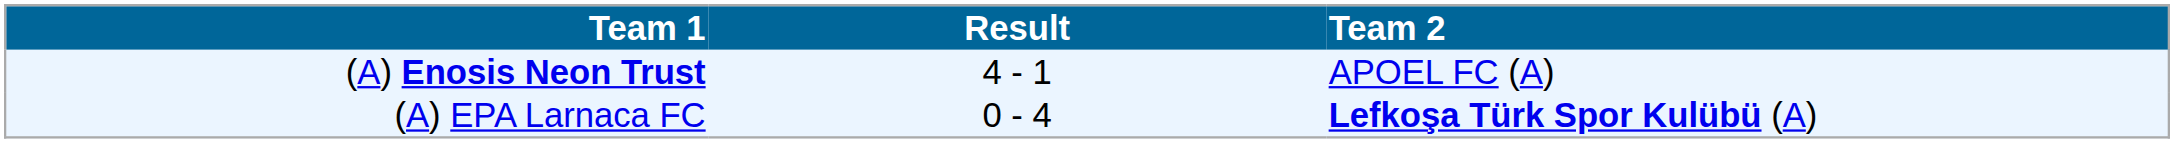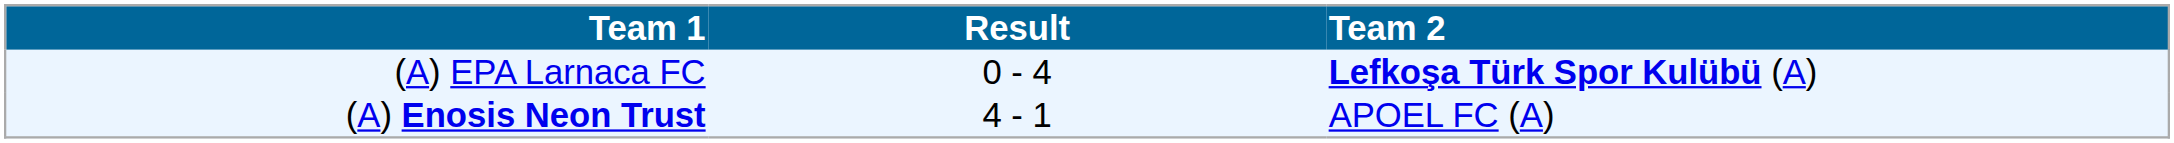rows swapped: (A) Enosis Neon Trust <-> (A) EPA Larnaca FC
